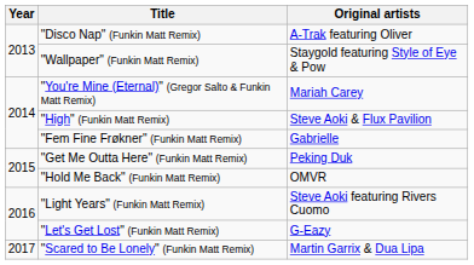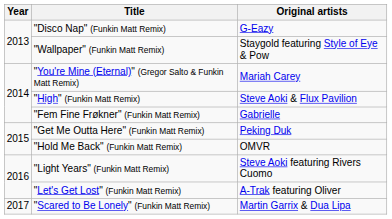"Disco Nap" (Funkin Matt Remix) | Original artists: A-Trak featuring Oliver -> G-Eazy
"Let's Get Lost" (Funkin Matt Remix) | Original artists: G-Eazy -> A-Trak featuring Oliver
